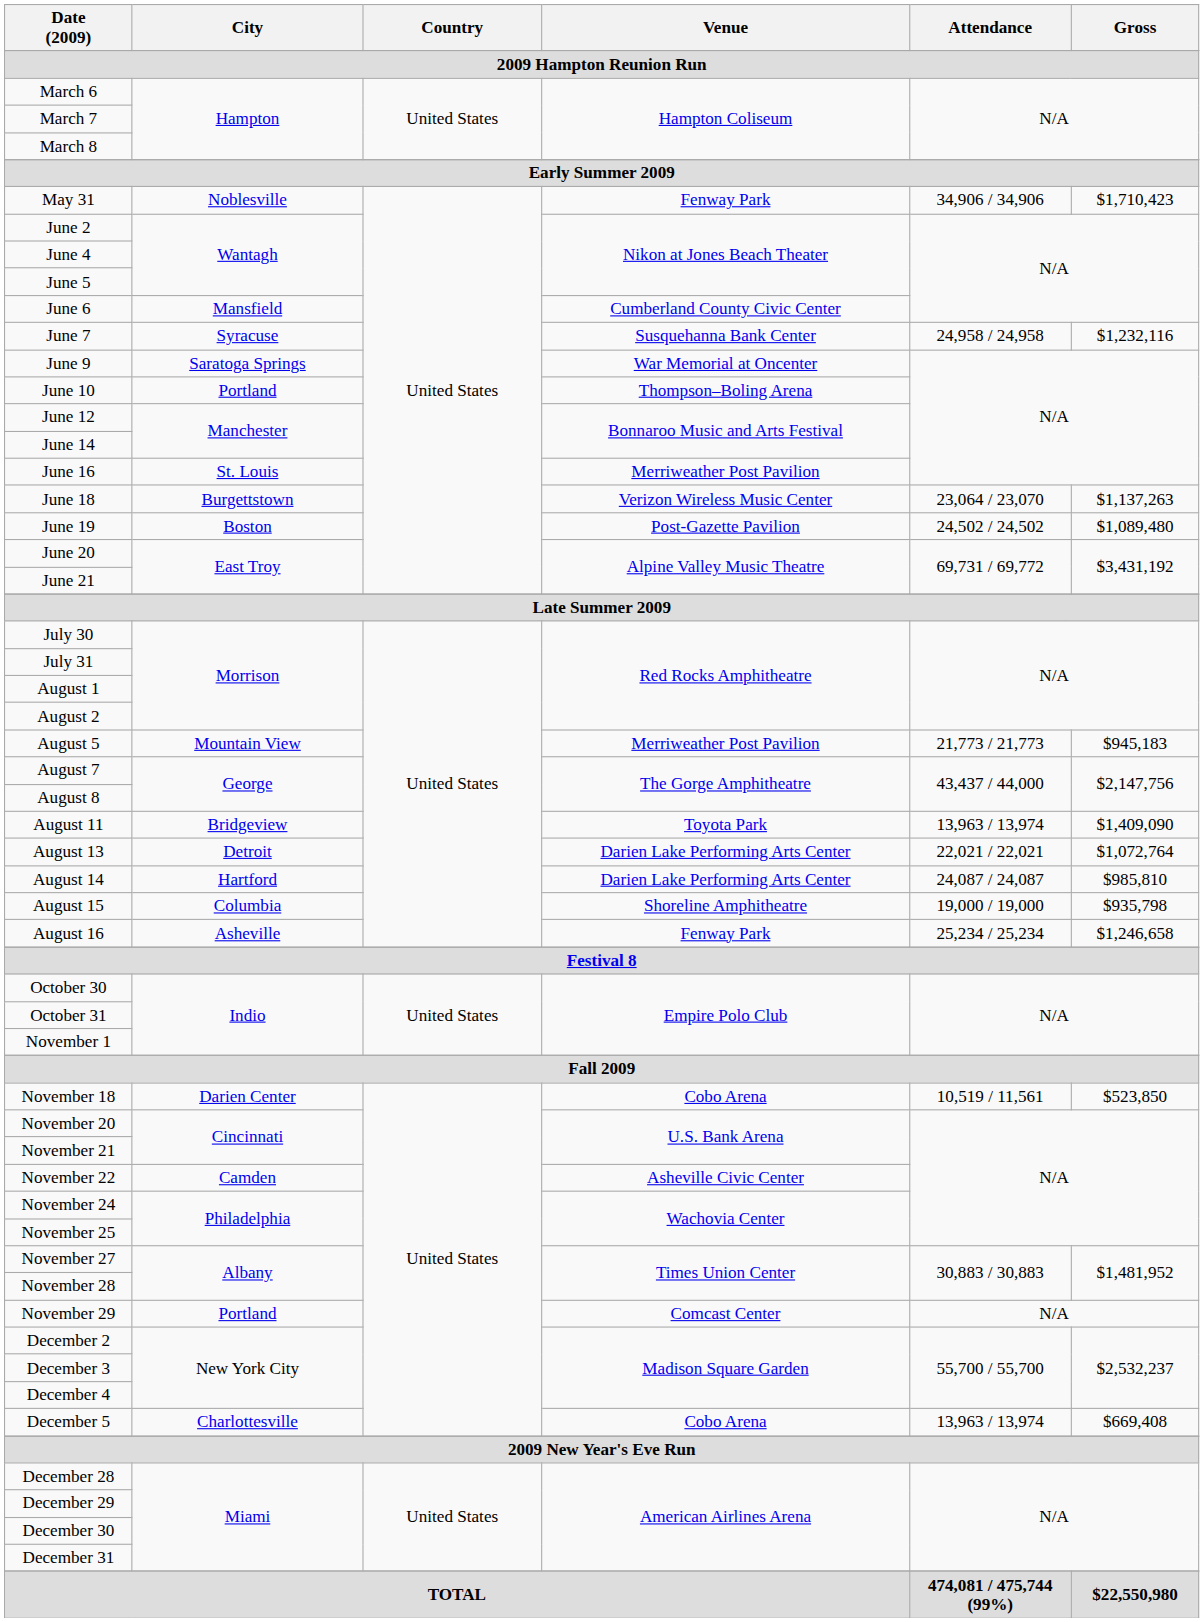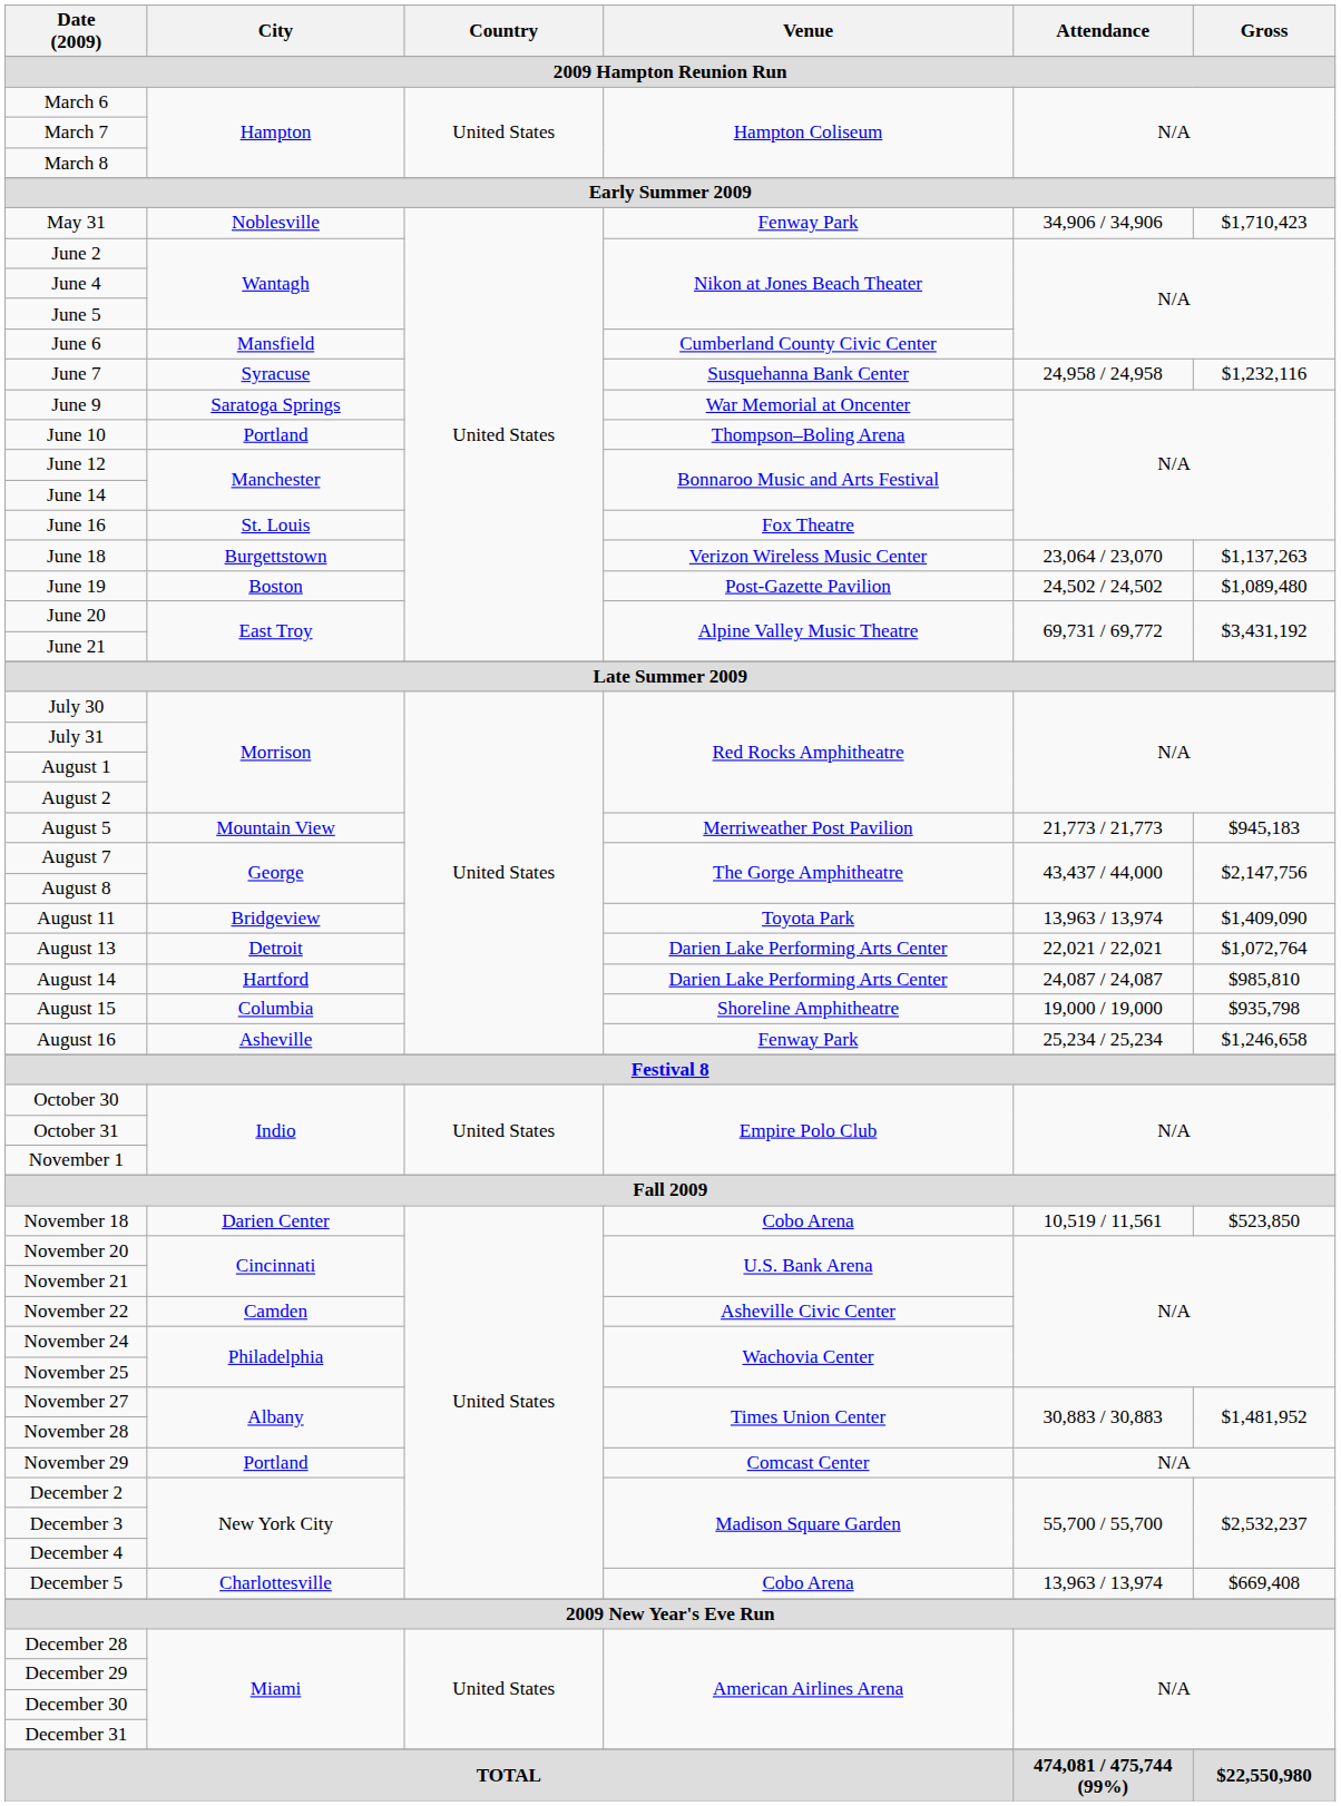June 16 | Venue: Merriweather Post Pavilion -> Fox Theatre
